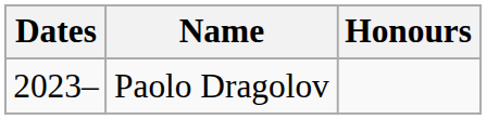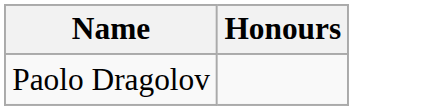- column: Dates | 2023–
